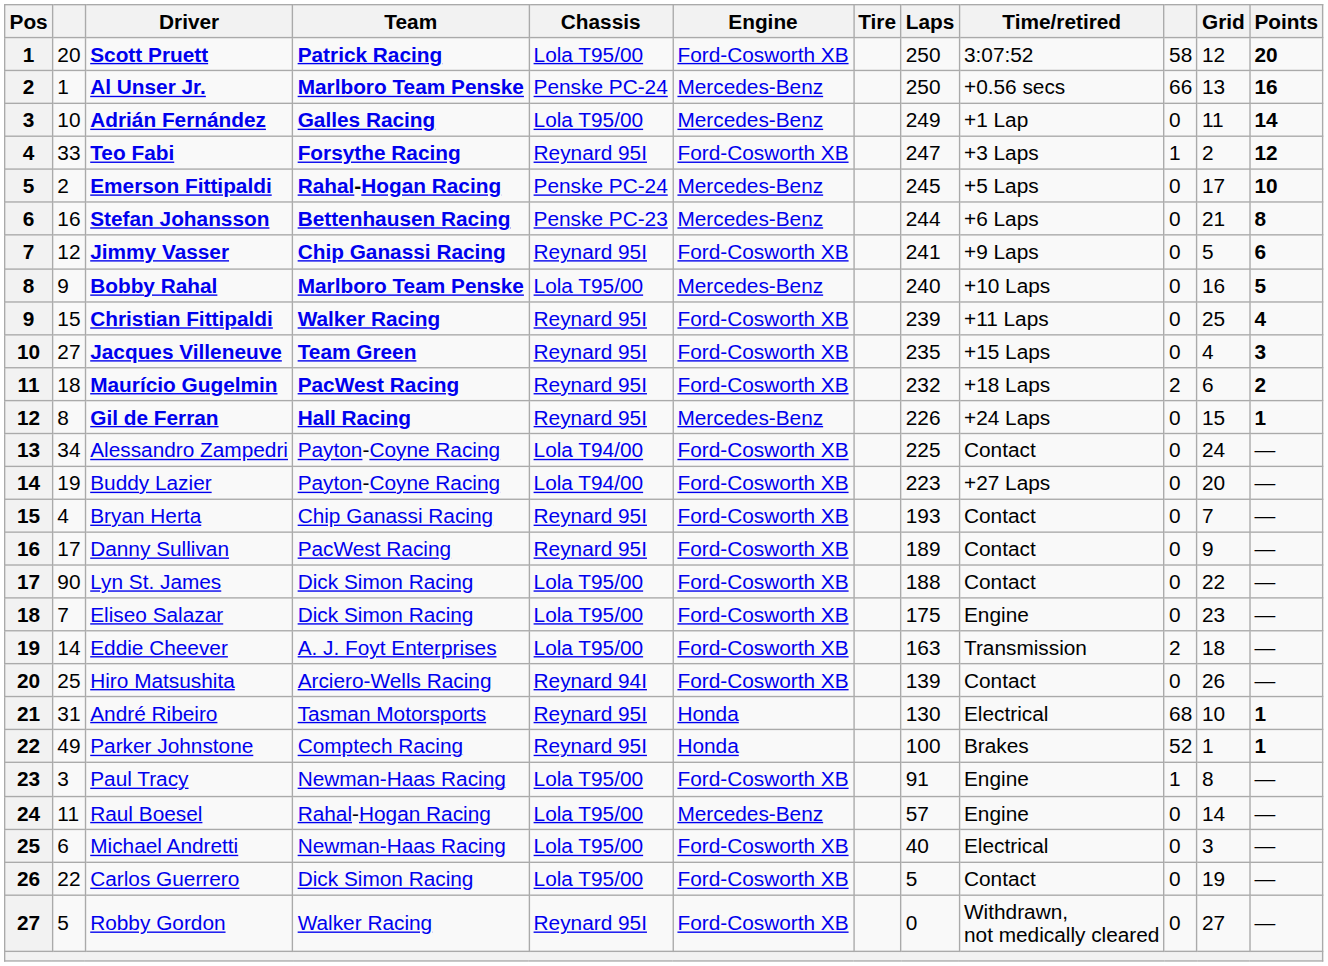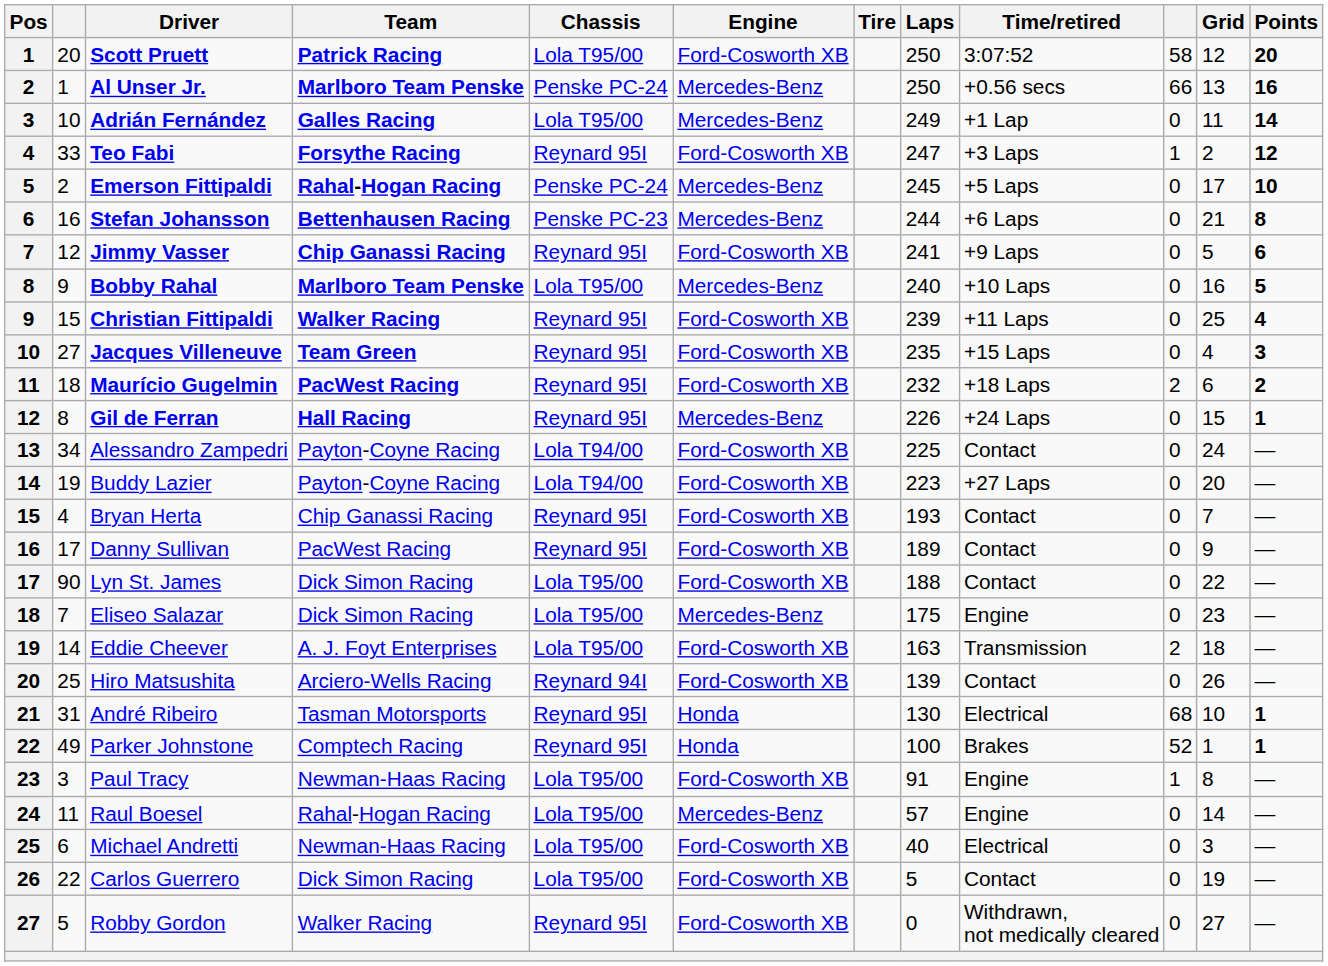Eliseo Salazar | Engine: Ford-Cosworth XB -> Mercedes-Benz
